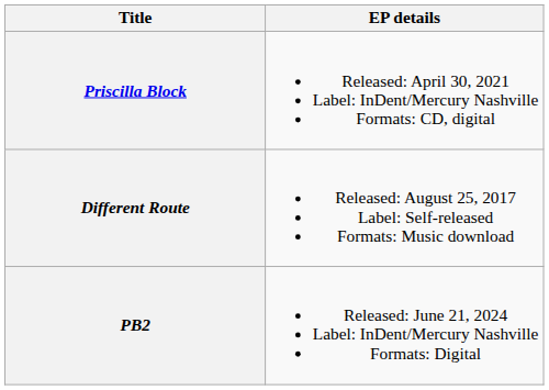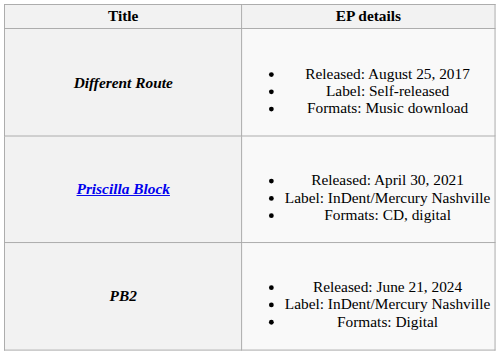rows swapped: Different Route <-> Priscilla Block
